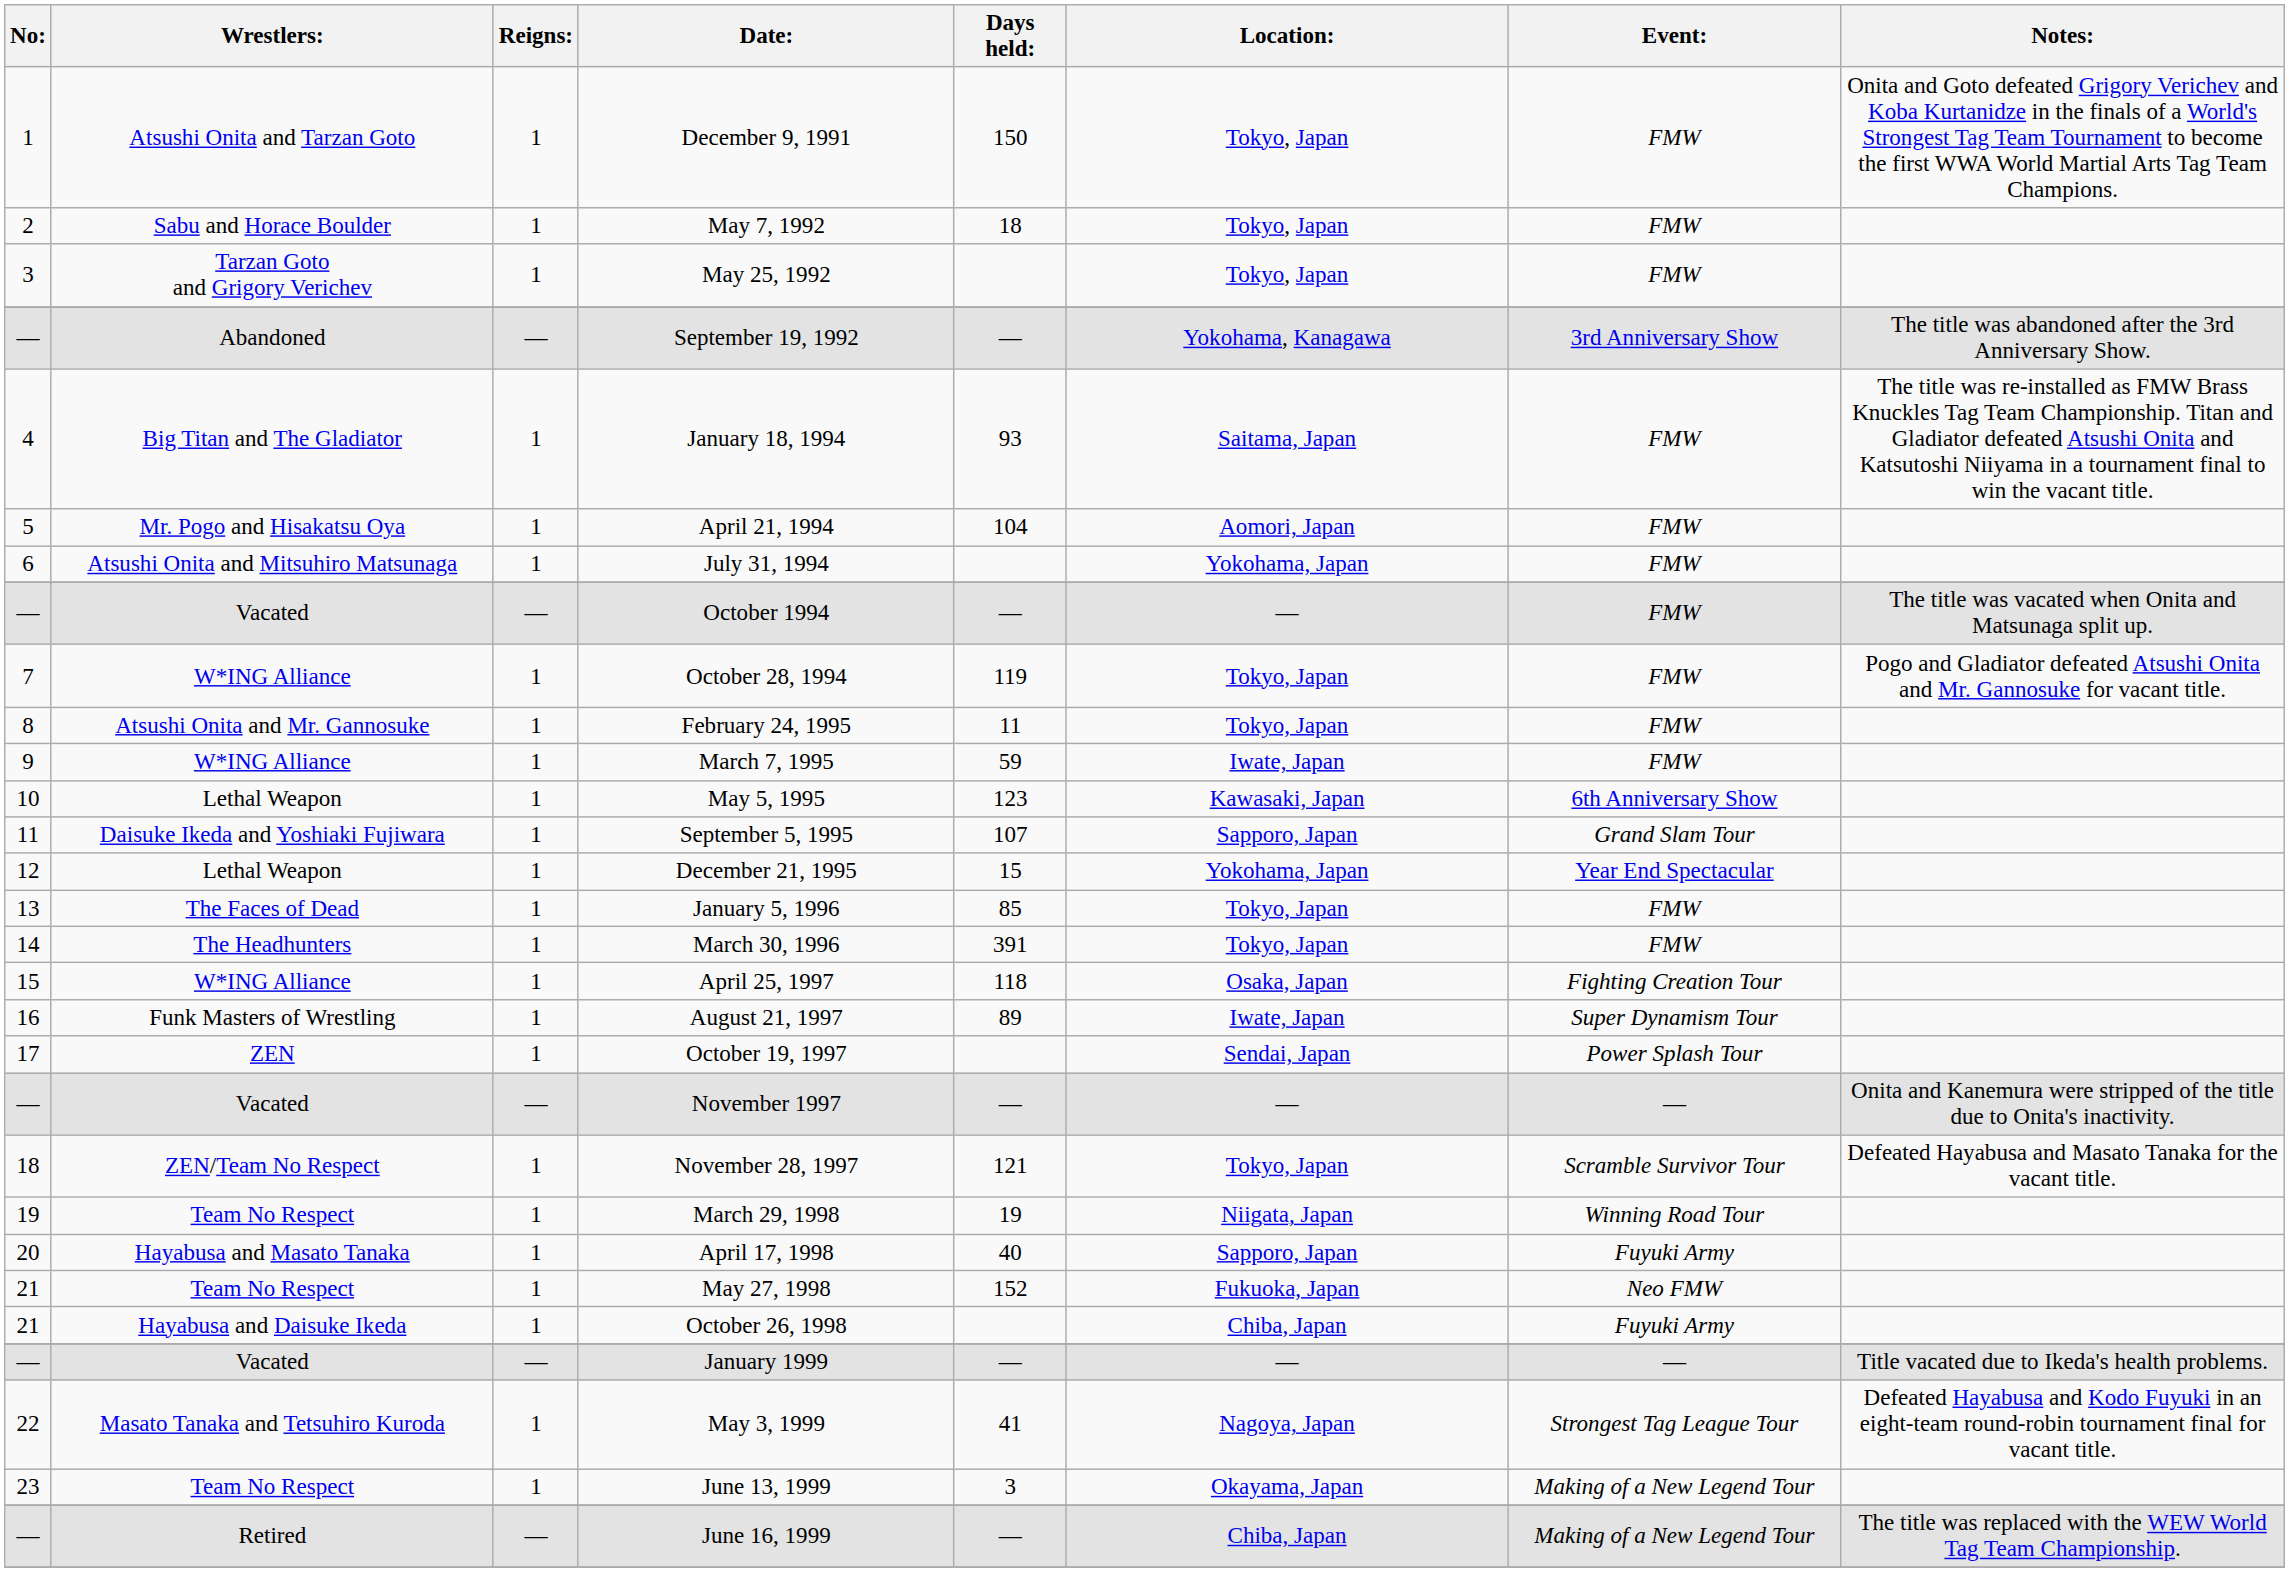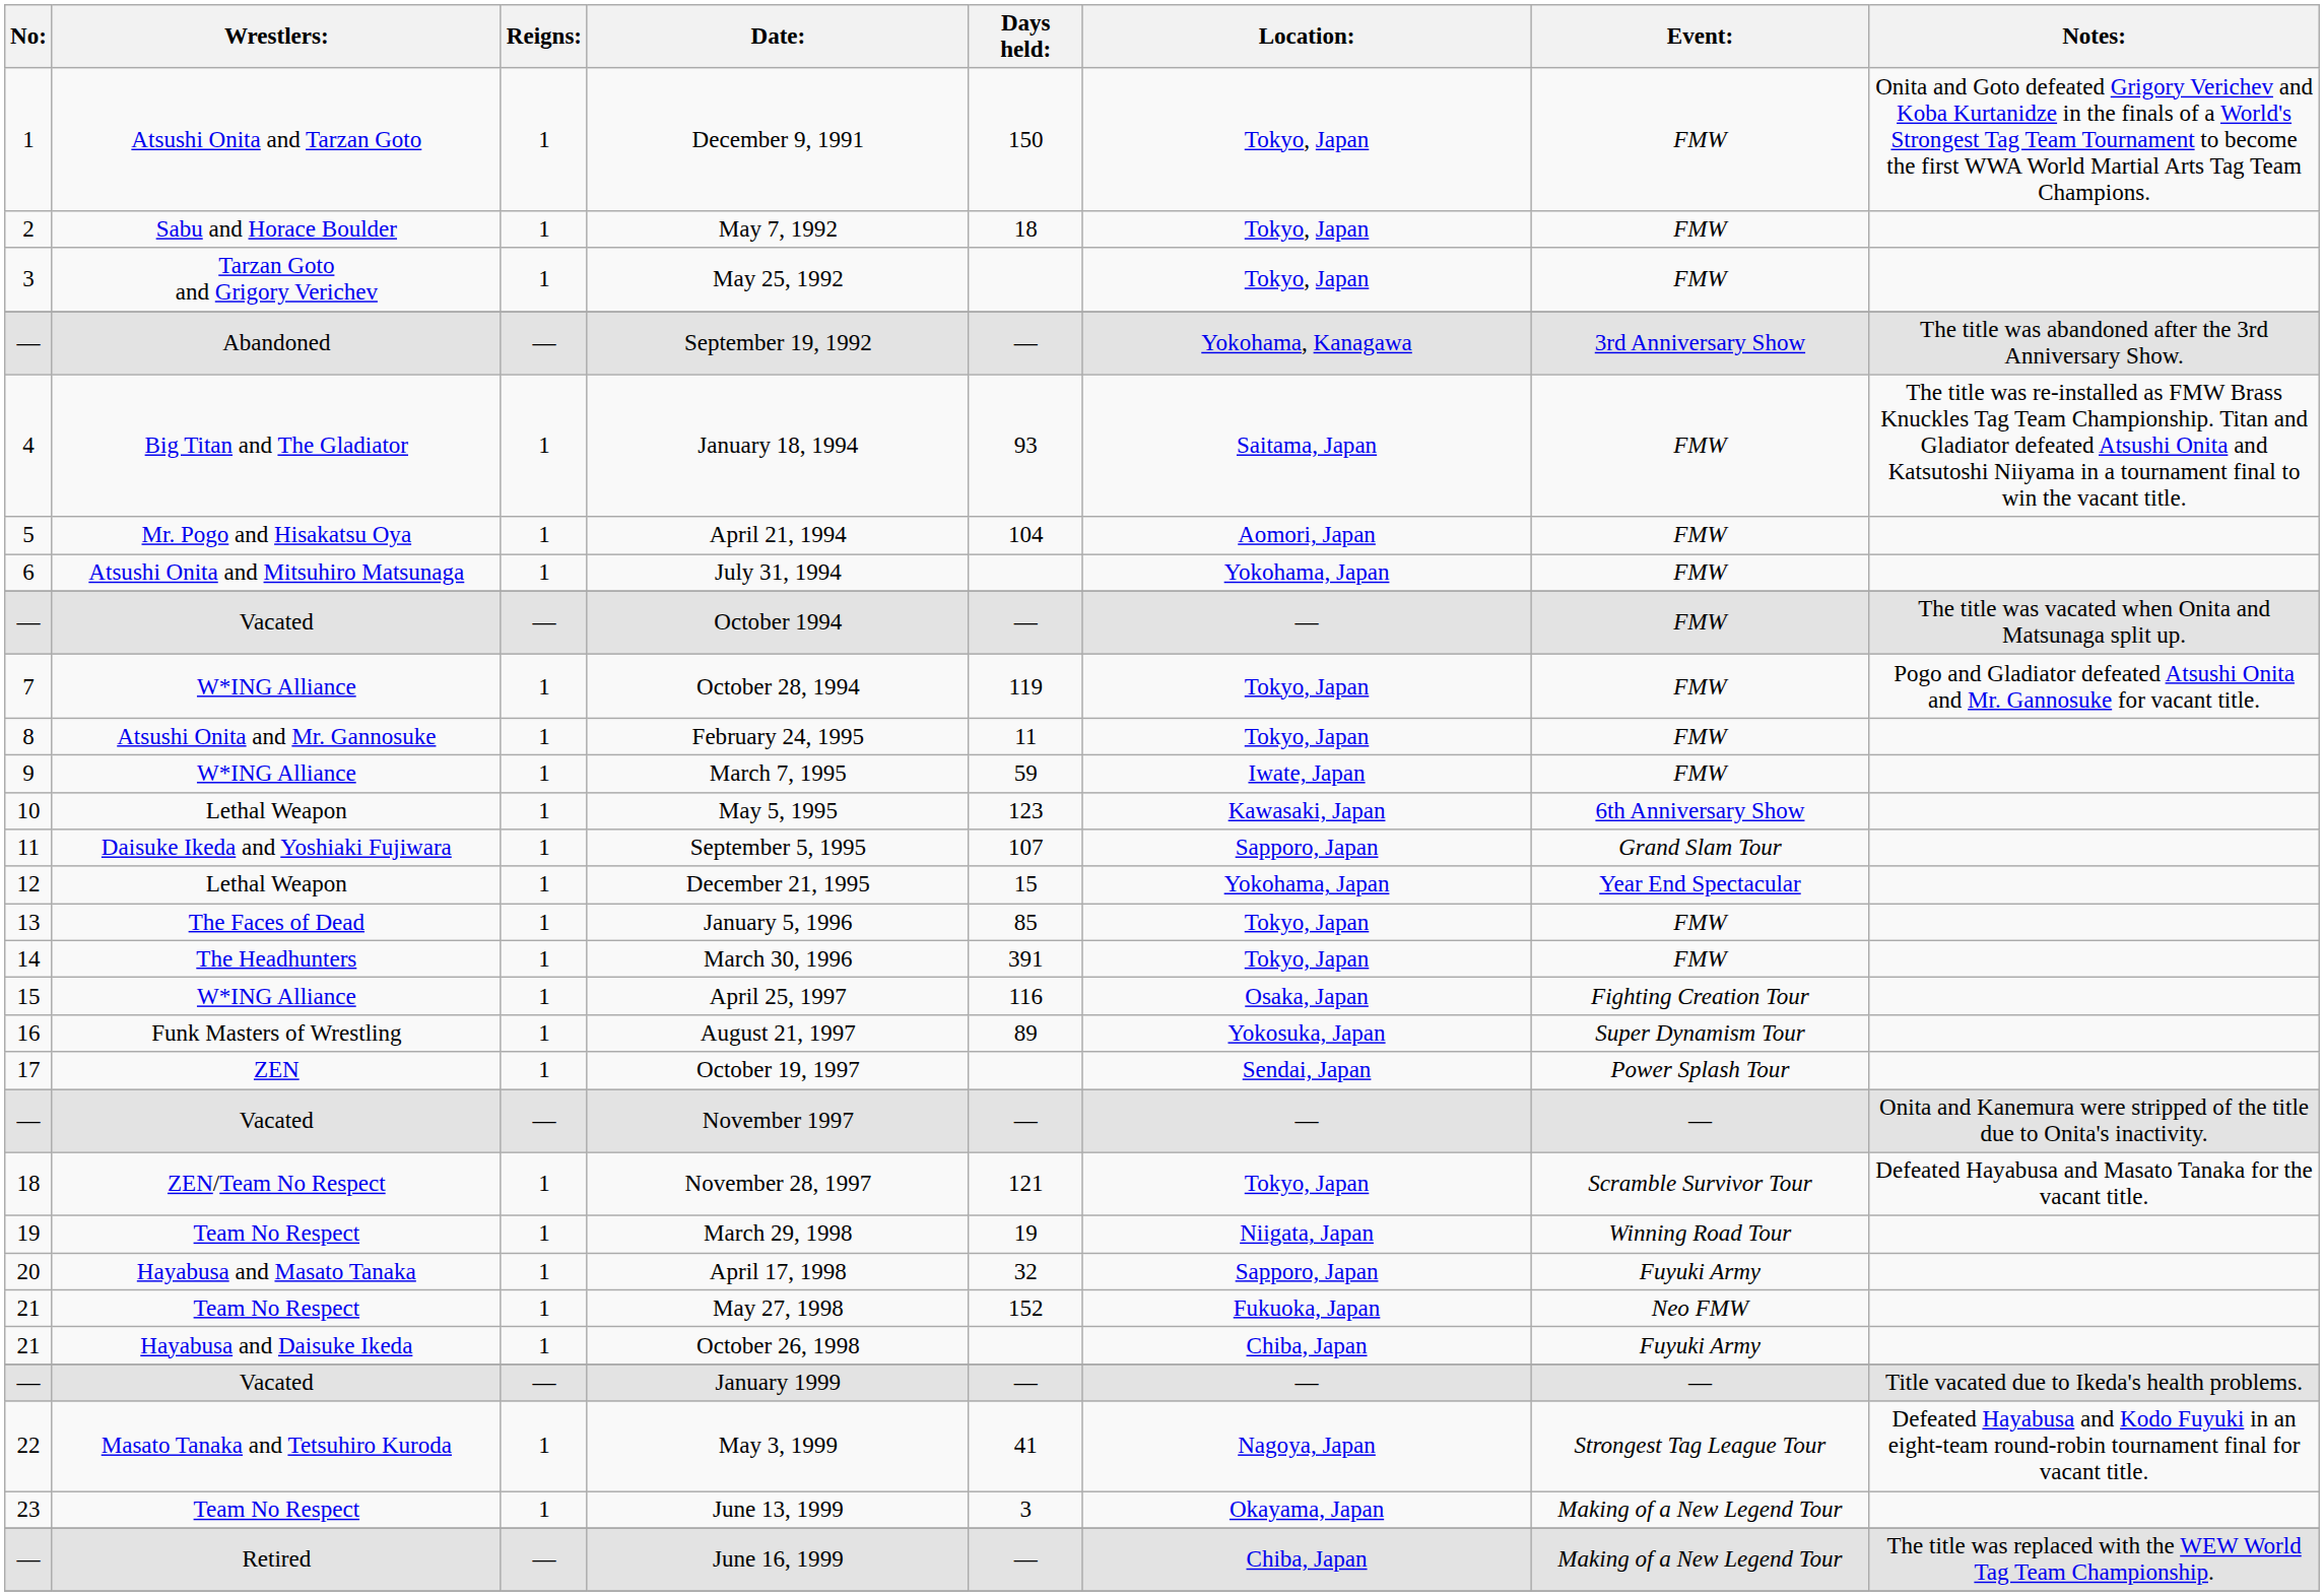April 25, 1997 | Days held:: 118 -> 116
August 21, 1997 | Location:: Iwate, Japan -> Yokosuka, Japan
April 17, 1998 | Days held:: 40 -> 32
